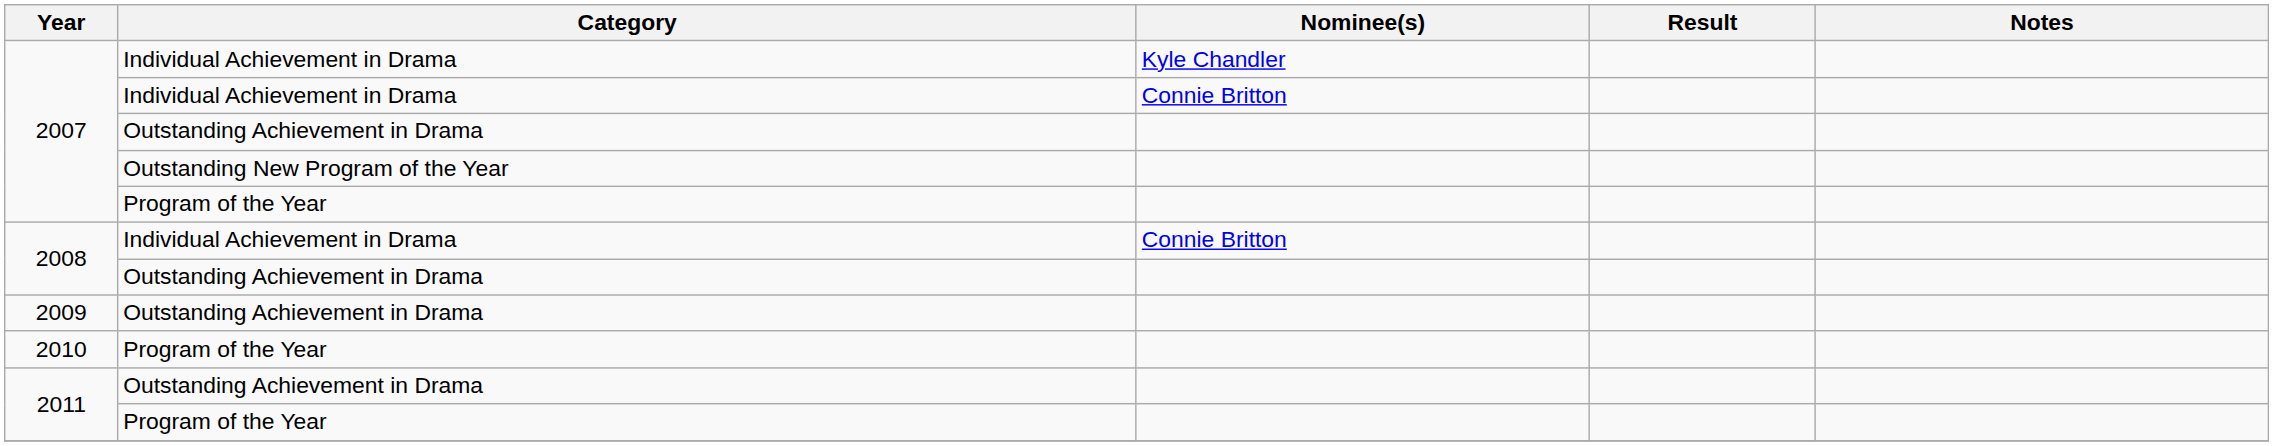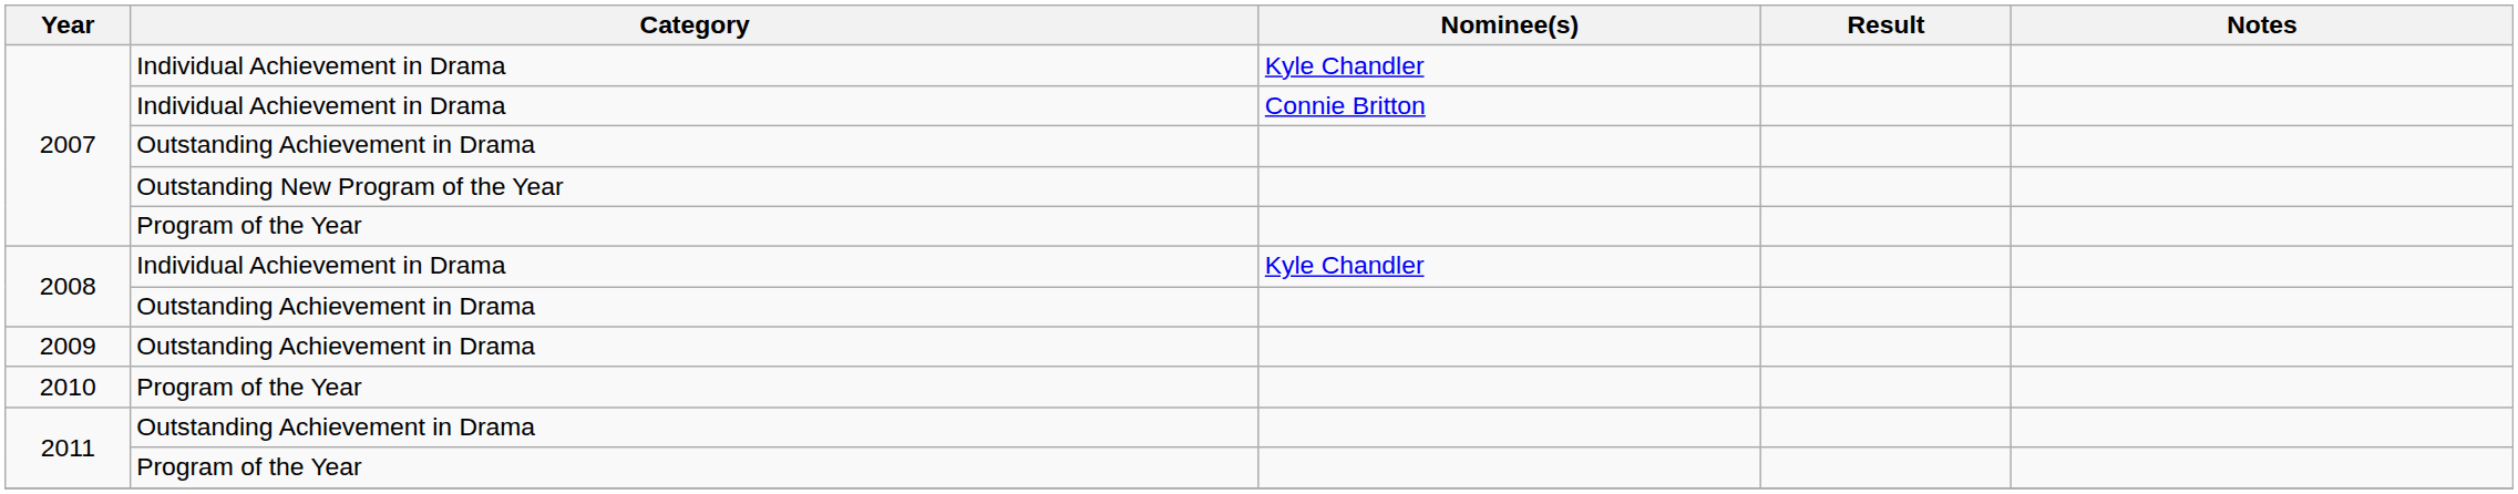2008 / Individual Achievement in Drama | Nominee(s): Connie Britton -> Kyle Chandler
